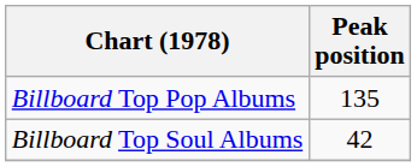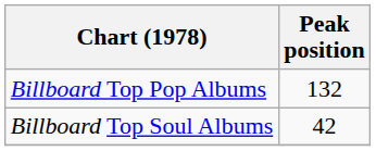Billboard Top Pop Albums | Peak position: 135 -> 132
